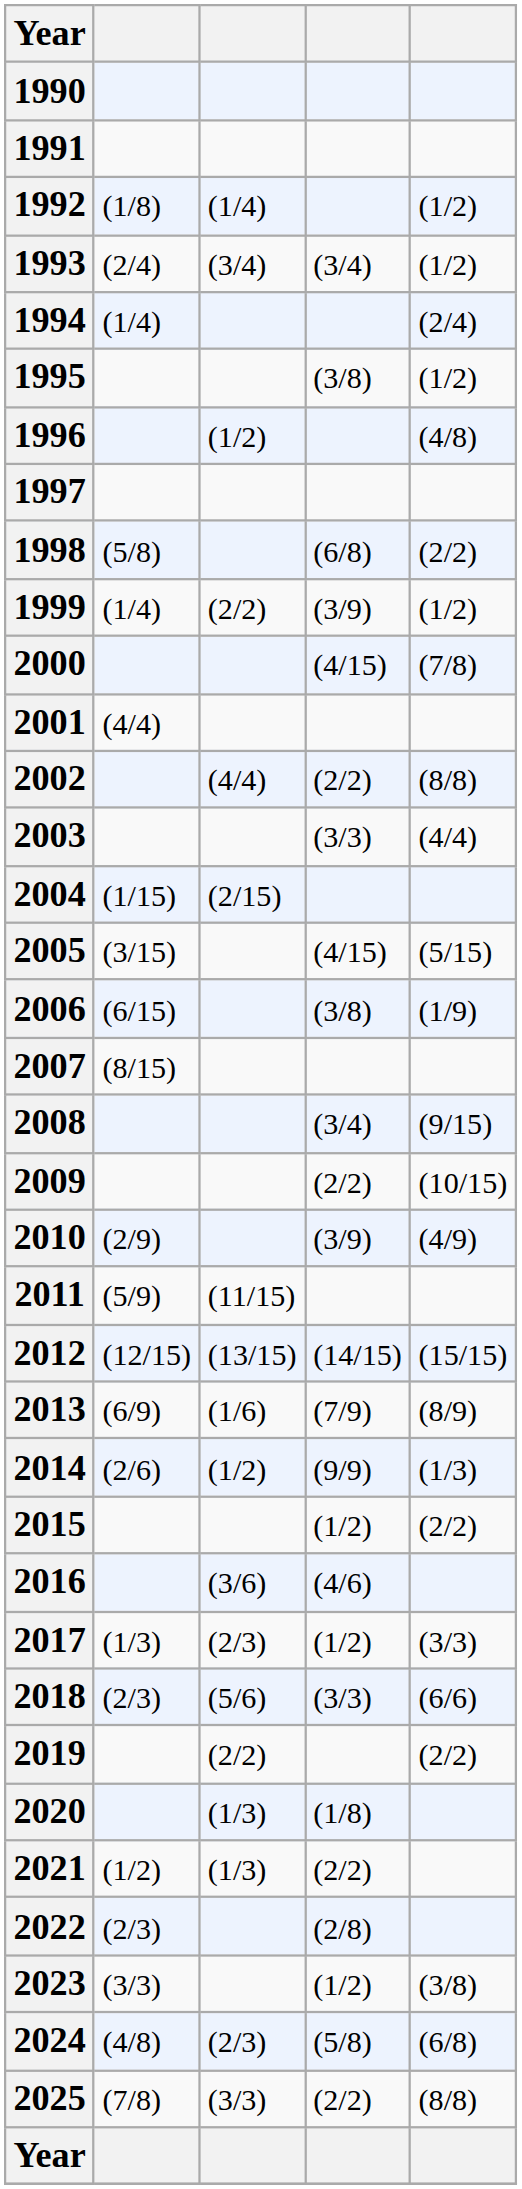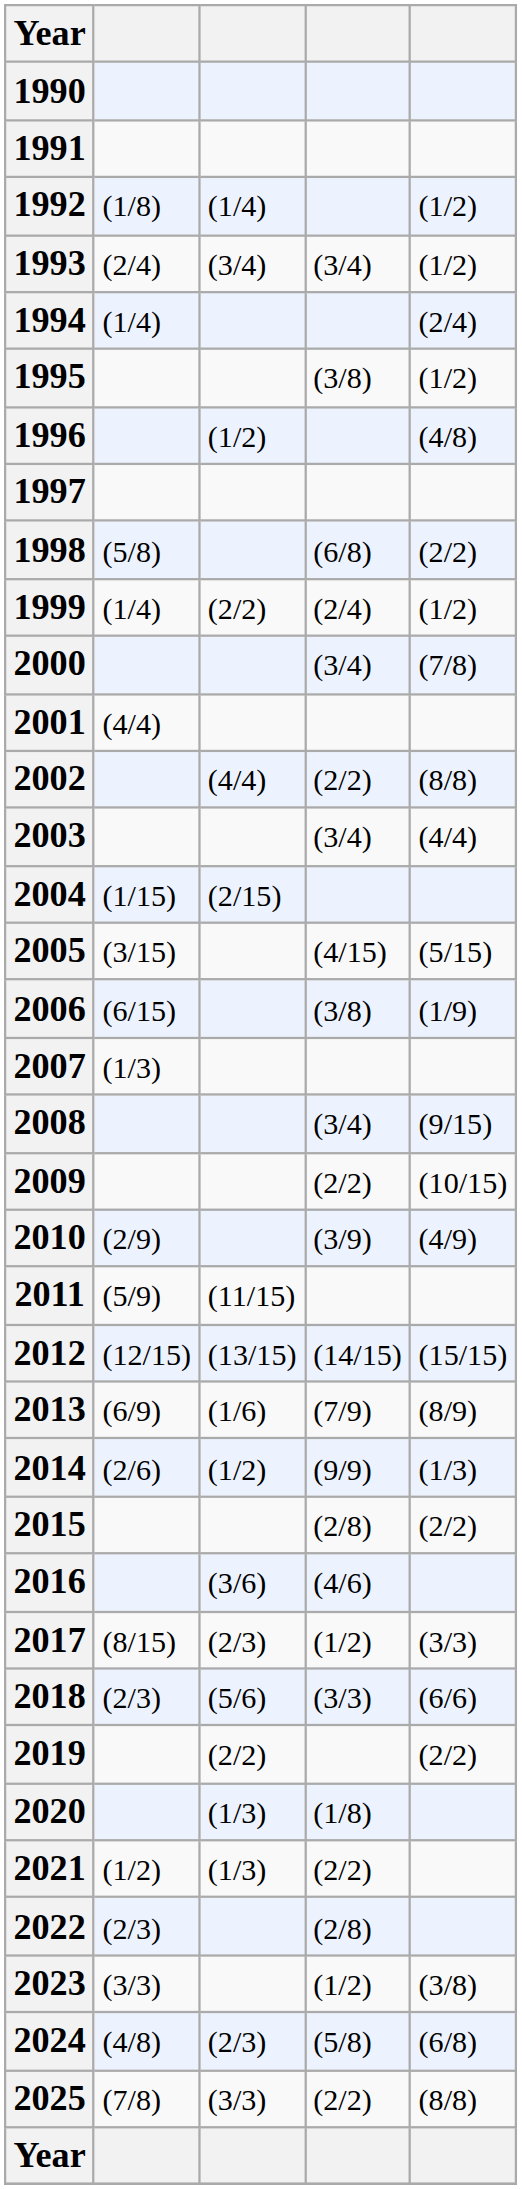1999 | column 4: (3/9) -> (2/4)
2000 | column 4: (4/15) -> (3/4)
2003 | column 4: (3/3) -> (3/4)
2007 | column 2: (8/15) -> (1/3)
2015 | column 4: (1/2) -> (2/8)
2017 | column 2: (1/3) -> (8/15)
